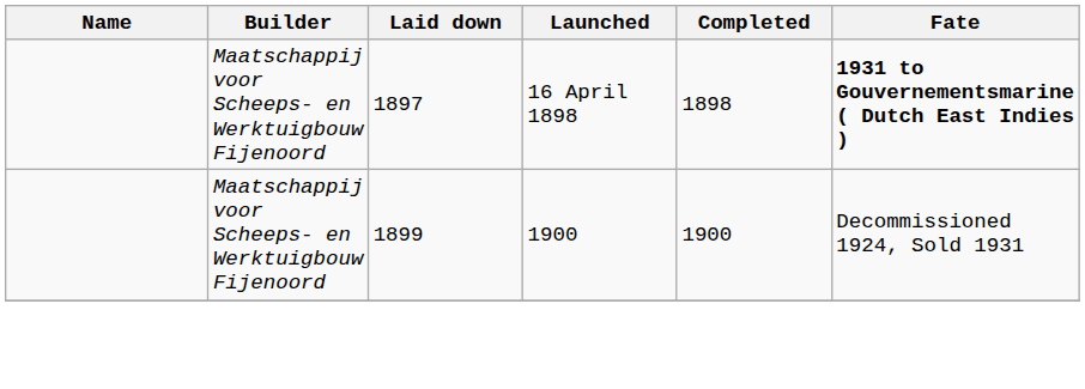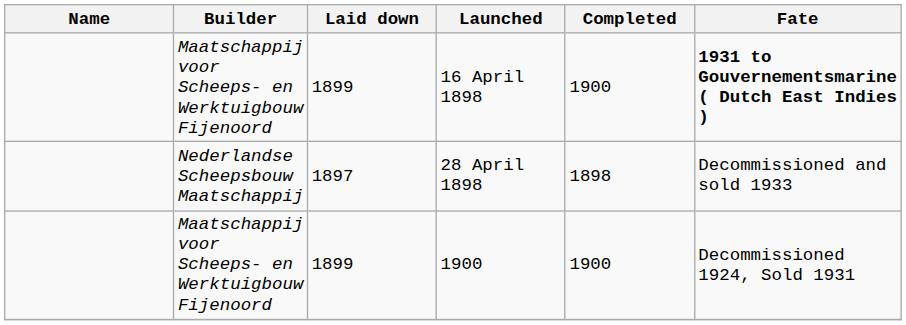16 April 1898 | Laid down: 1897 -> 1899
16 April 1898 | Completed: 1898 -> 1900
+ row: Nederlandse Scheepsbouw Maatschappij | 1897 | 28 April 1898 | 1898 | Decommissioned and sold 1933
